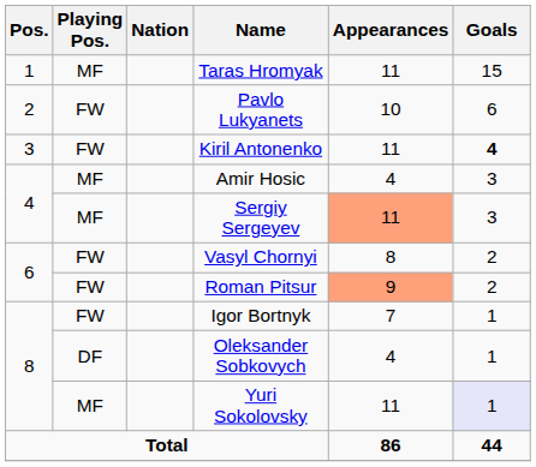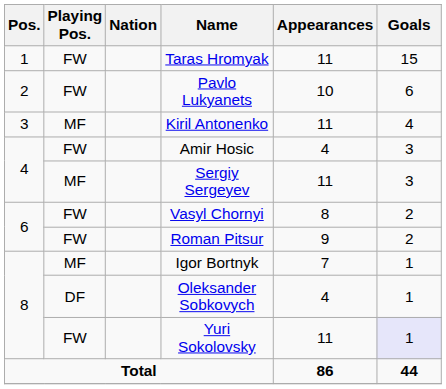Taras Hromyak | Playing Pos.: MF -> FW
Kiril Antonenko | Playing Pos.: FW -> MF
Kiril Antonenko | Goals: bold -> normal
Amir Hosic | Playing Pos.: MF -> FW
Sergiy Sergeyev | Appearances: lightsalmon background -> no background
Roman Pitsur | Appearances: lightsalmon background -> no background
Igor Bortnyk | Playing Pos.: FW -> MF
Yuri Sokolovsky | Playing Pos.: MF -> FW
